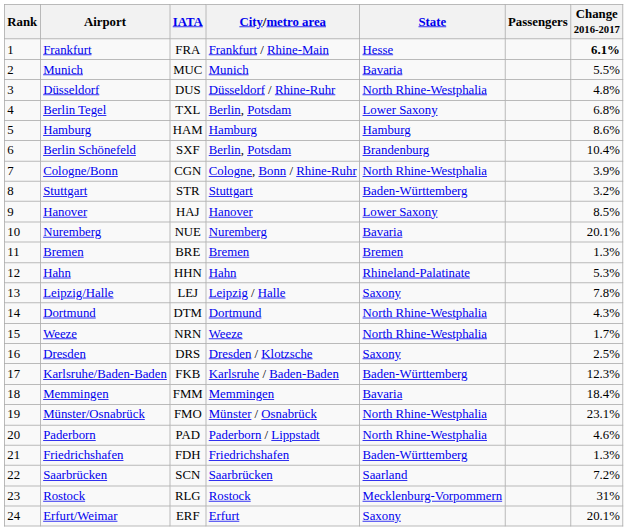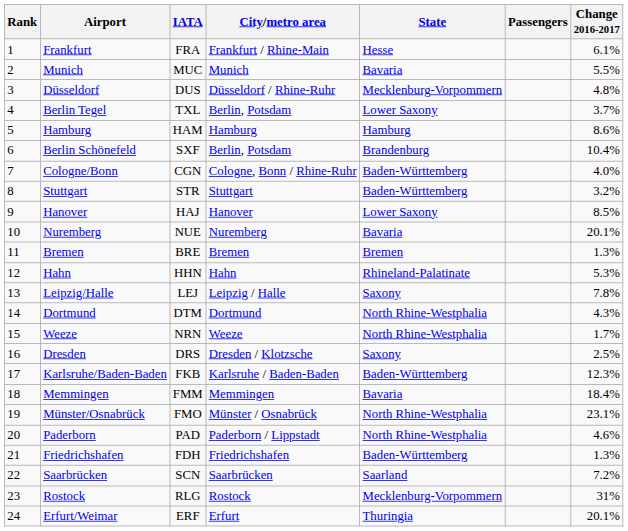Frankfurt | Change 2016-2017: bold -> normal
Düsseldorf | State: North Rhine-Westphalia -> Mecklenburg-Vorpommern
Berlin Tegel | Change 2016-2017: 6.8% -> 3.7%
Cologne/Bonn | State: North Rhine-Westphalia -> Baden-Württemberg
Cologne/Bonn | Change 2016-2017: 3.9% -> 4.0%
Erfurt/Weimar | State: Saxony -> Thuringia
